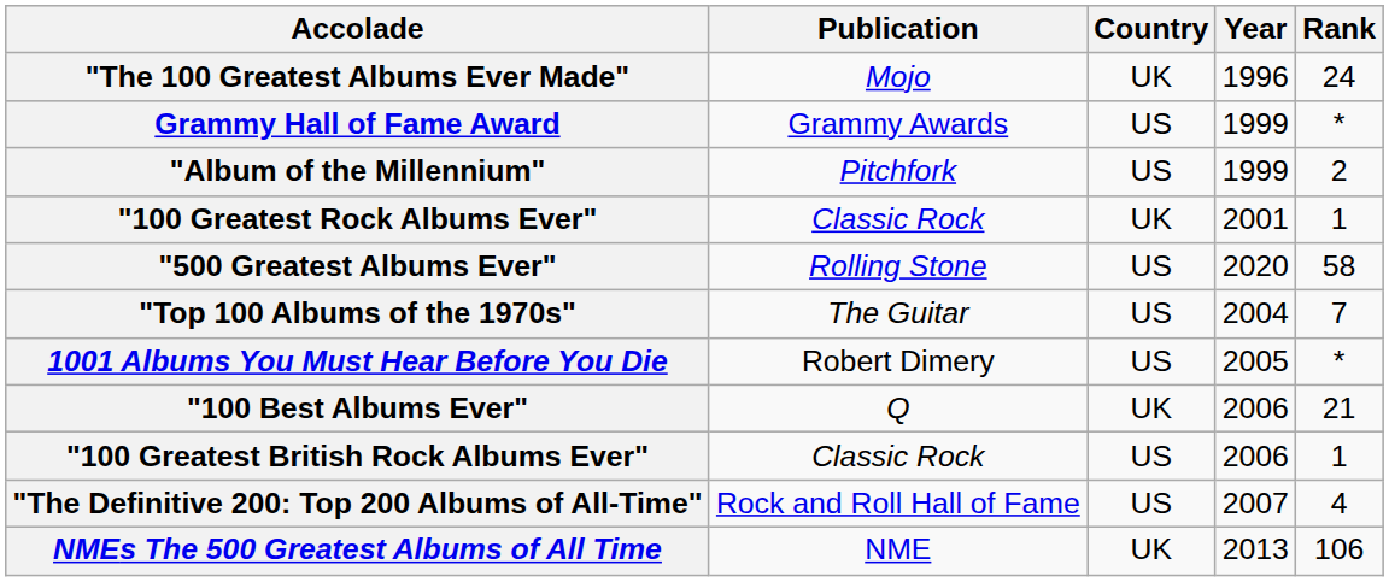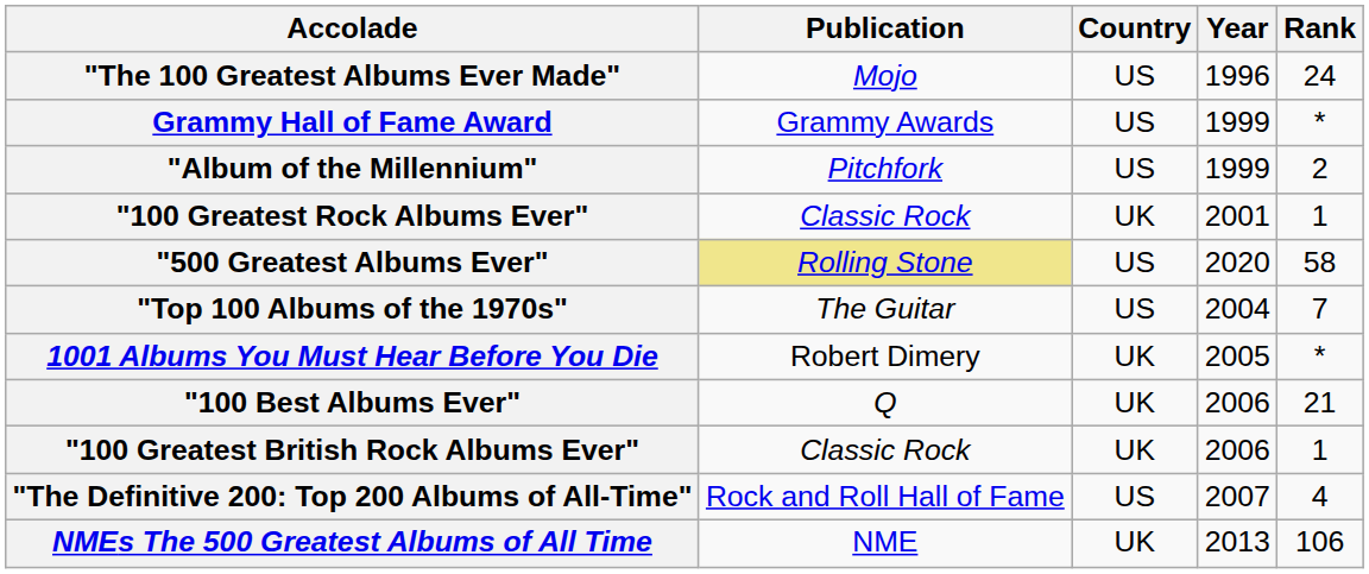"The 100 Greatest Albums Ever Made" | Country: UK -> US
"500 Greatest Albums Ever" | Publication: no background -> khaki background
1001 Albums You Must Hear Before You Die | Country: US -> UK
"100 Greatest British Rock Albums Ever" | Country: US -> UK
